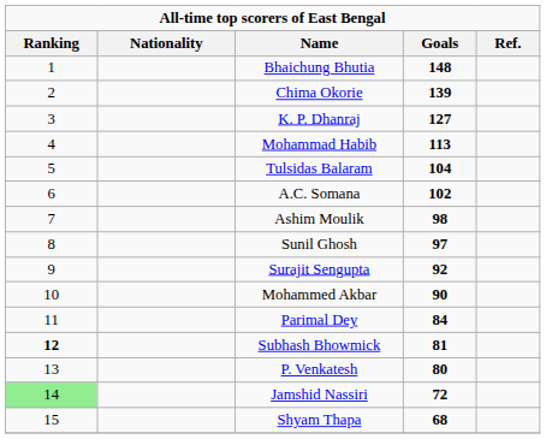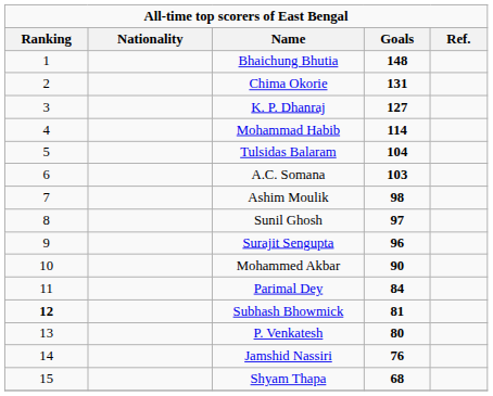Chima Okorie | Goals: 139 -> 131
Mohammad Habib | Goals: 113 -> 114
A.C. Somana | Goals: 102 -> 103
Surajit Sengupta | Goals: 92 -> 96
Jamshid Nassiri | Ranking: lightgreen background -> no background
Jamshid Nassiri | Goals: 72 -> 76
